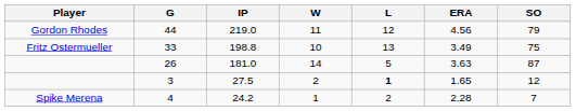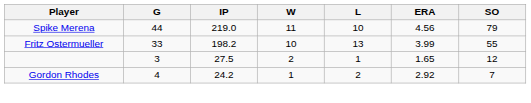44 | Player: Gordon Rhodes -> Spike Merena
44 | L: 12 -> 10
33 | IP: 198.8 -> 198.2
33 | ERA: 3.49 -> 3.99
33 | SO: 75 -> 55
- row: 26 | 181.0 | 14 | 5 | 3.63 | 87
3 | L: bold -> normal
4 | Player: Spike Merena -> Gordon Rhodes
4 | ERA: 2.28 -> 2.92
